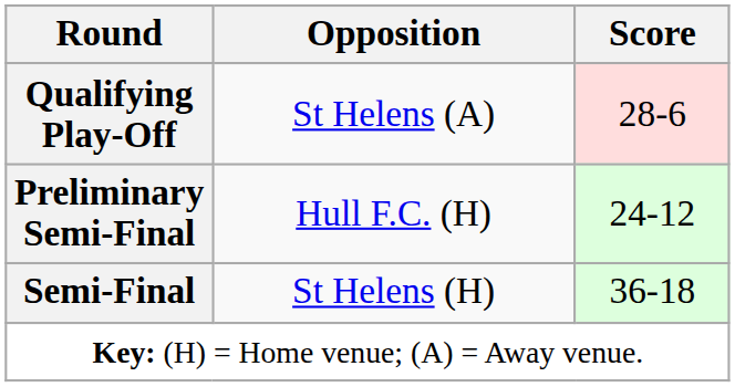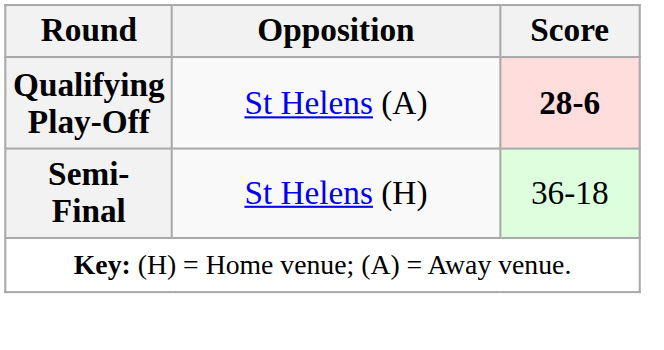Qualifying Play-Off | Score: normal -> bold
- row: Preliminary Semi-Final | Hull F.C. (H) | 24-12
